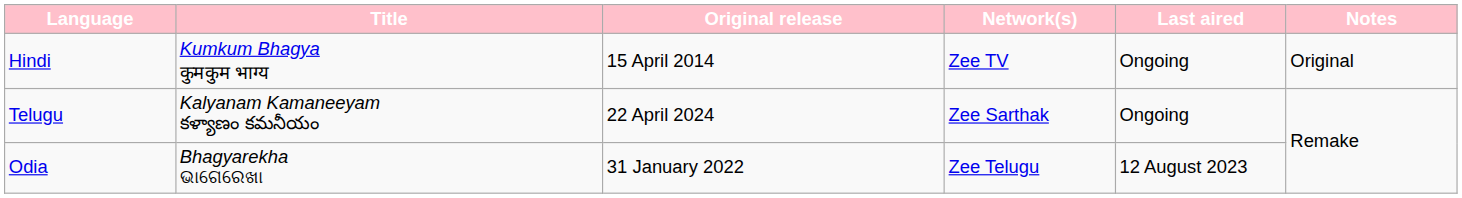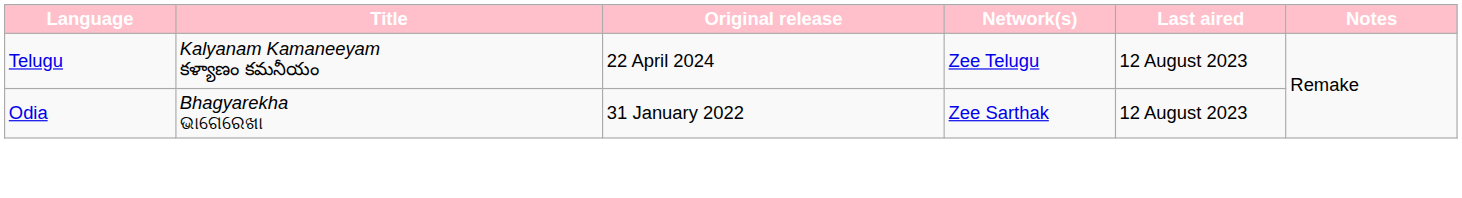- row: Hindi | Kumkum Bhagya कुमकुम भाग्य | 15 April 2014 | Zee TV | Ongoing | Original
Telugu | Network(s): Zee Sarthak -> Zee Telugu
Telugu | Last aired: Ongoing -> 12 August 2023
Odia | Network(s): Zee Telugu -> Zee Sarthak
